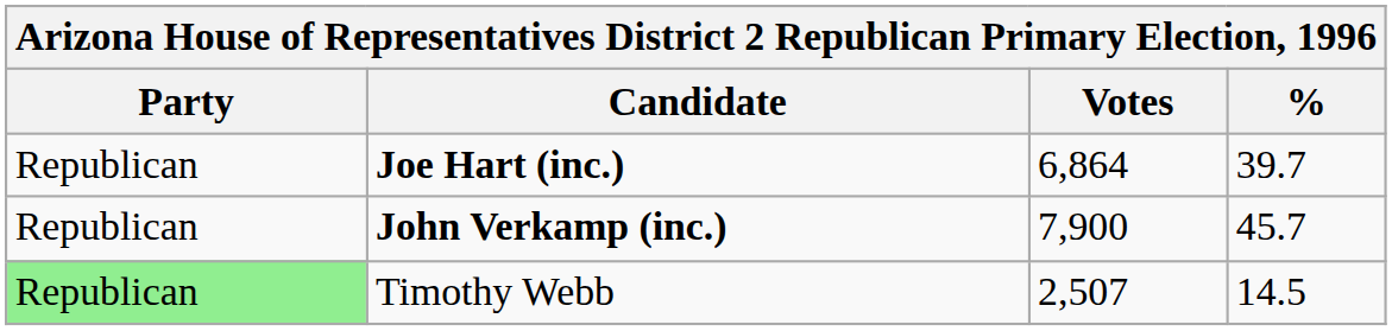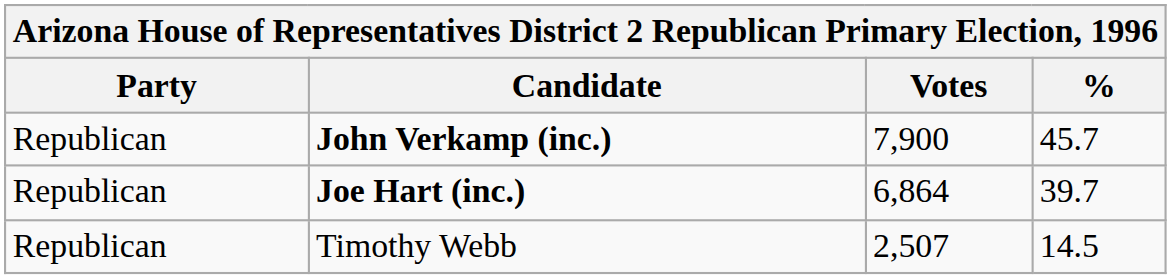rows swapped: John Verkamp (inc.) <-> Joe Hart (inc.)
Timothy Webb | Party: lightgreen background -> no background
